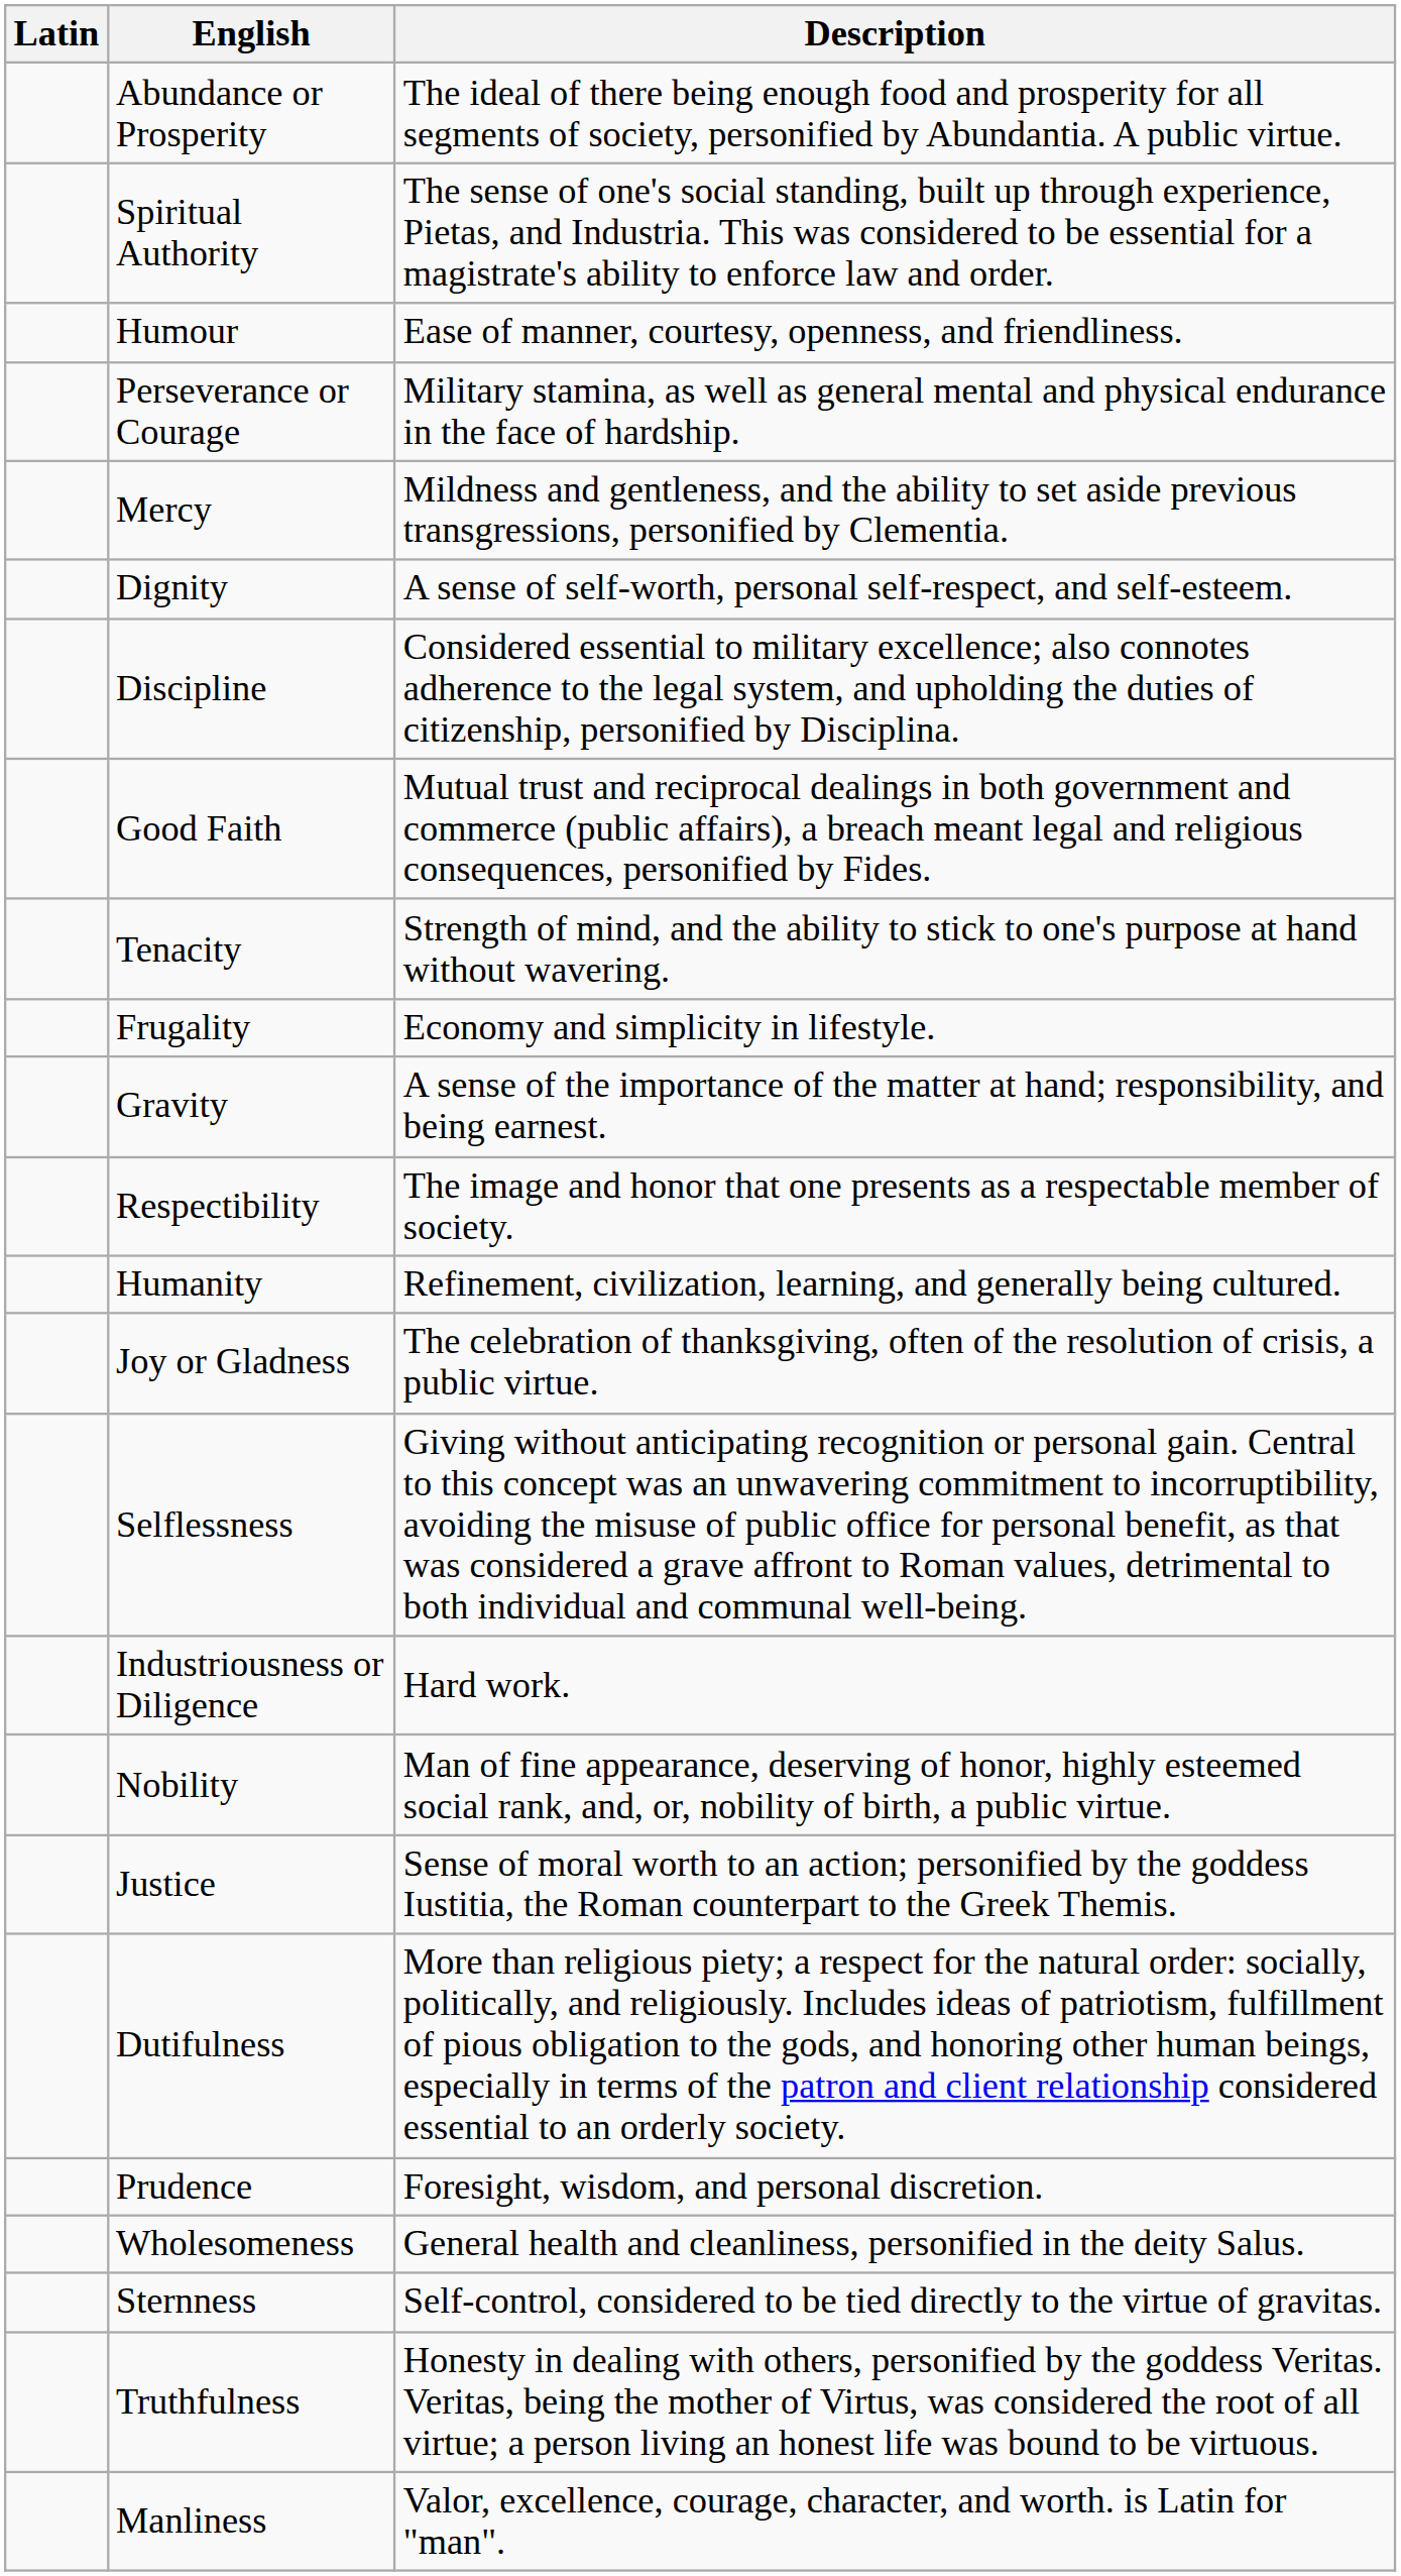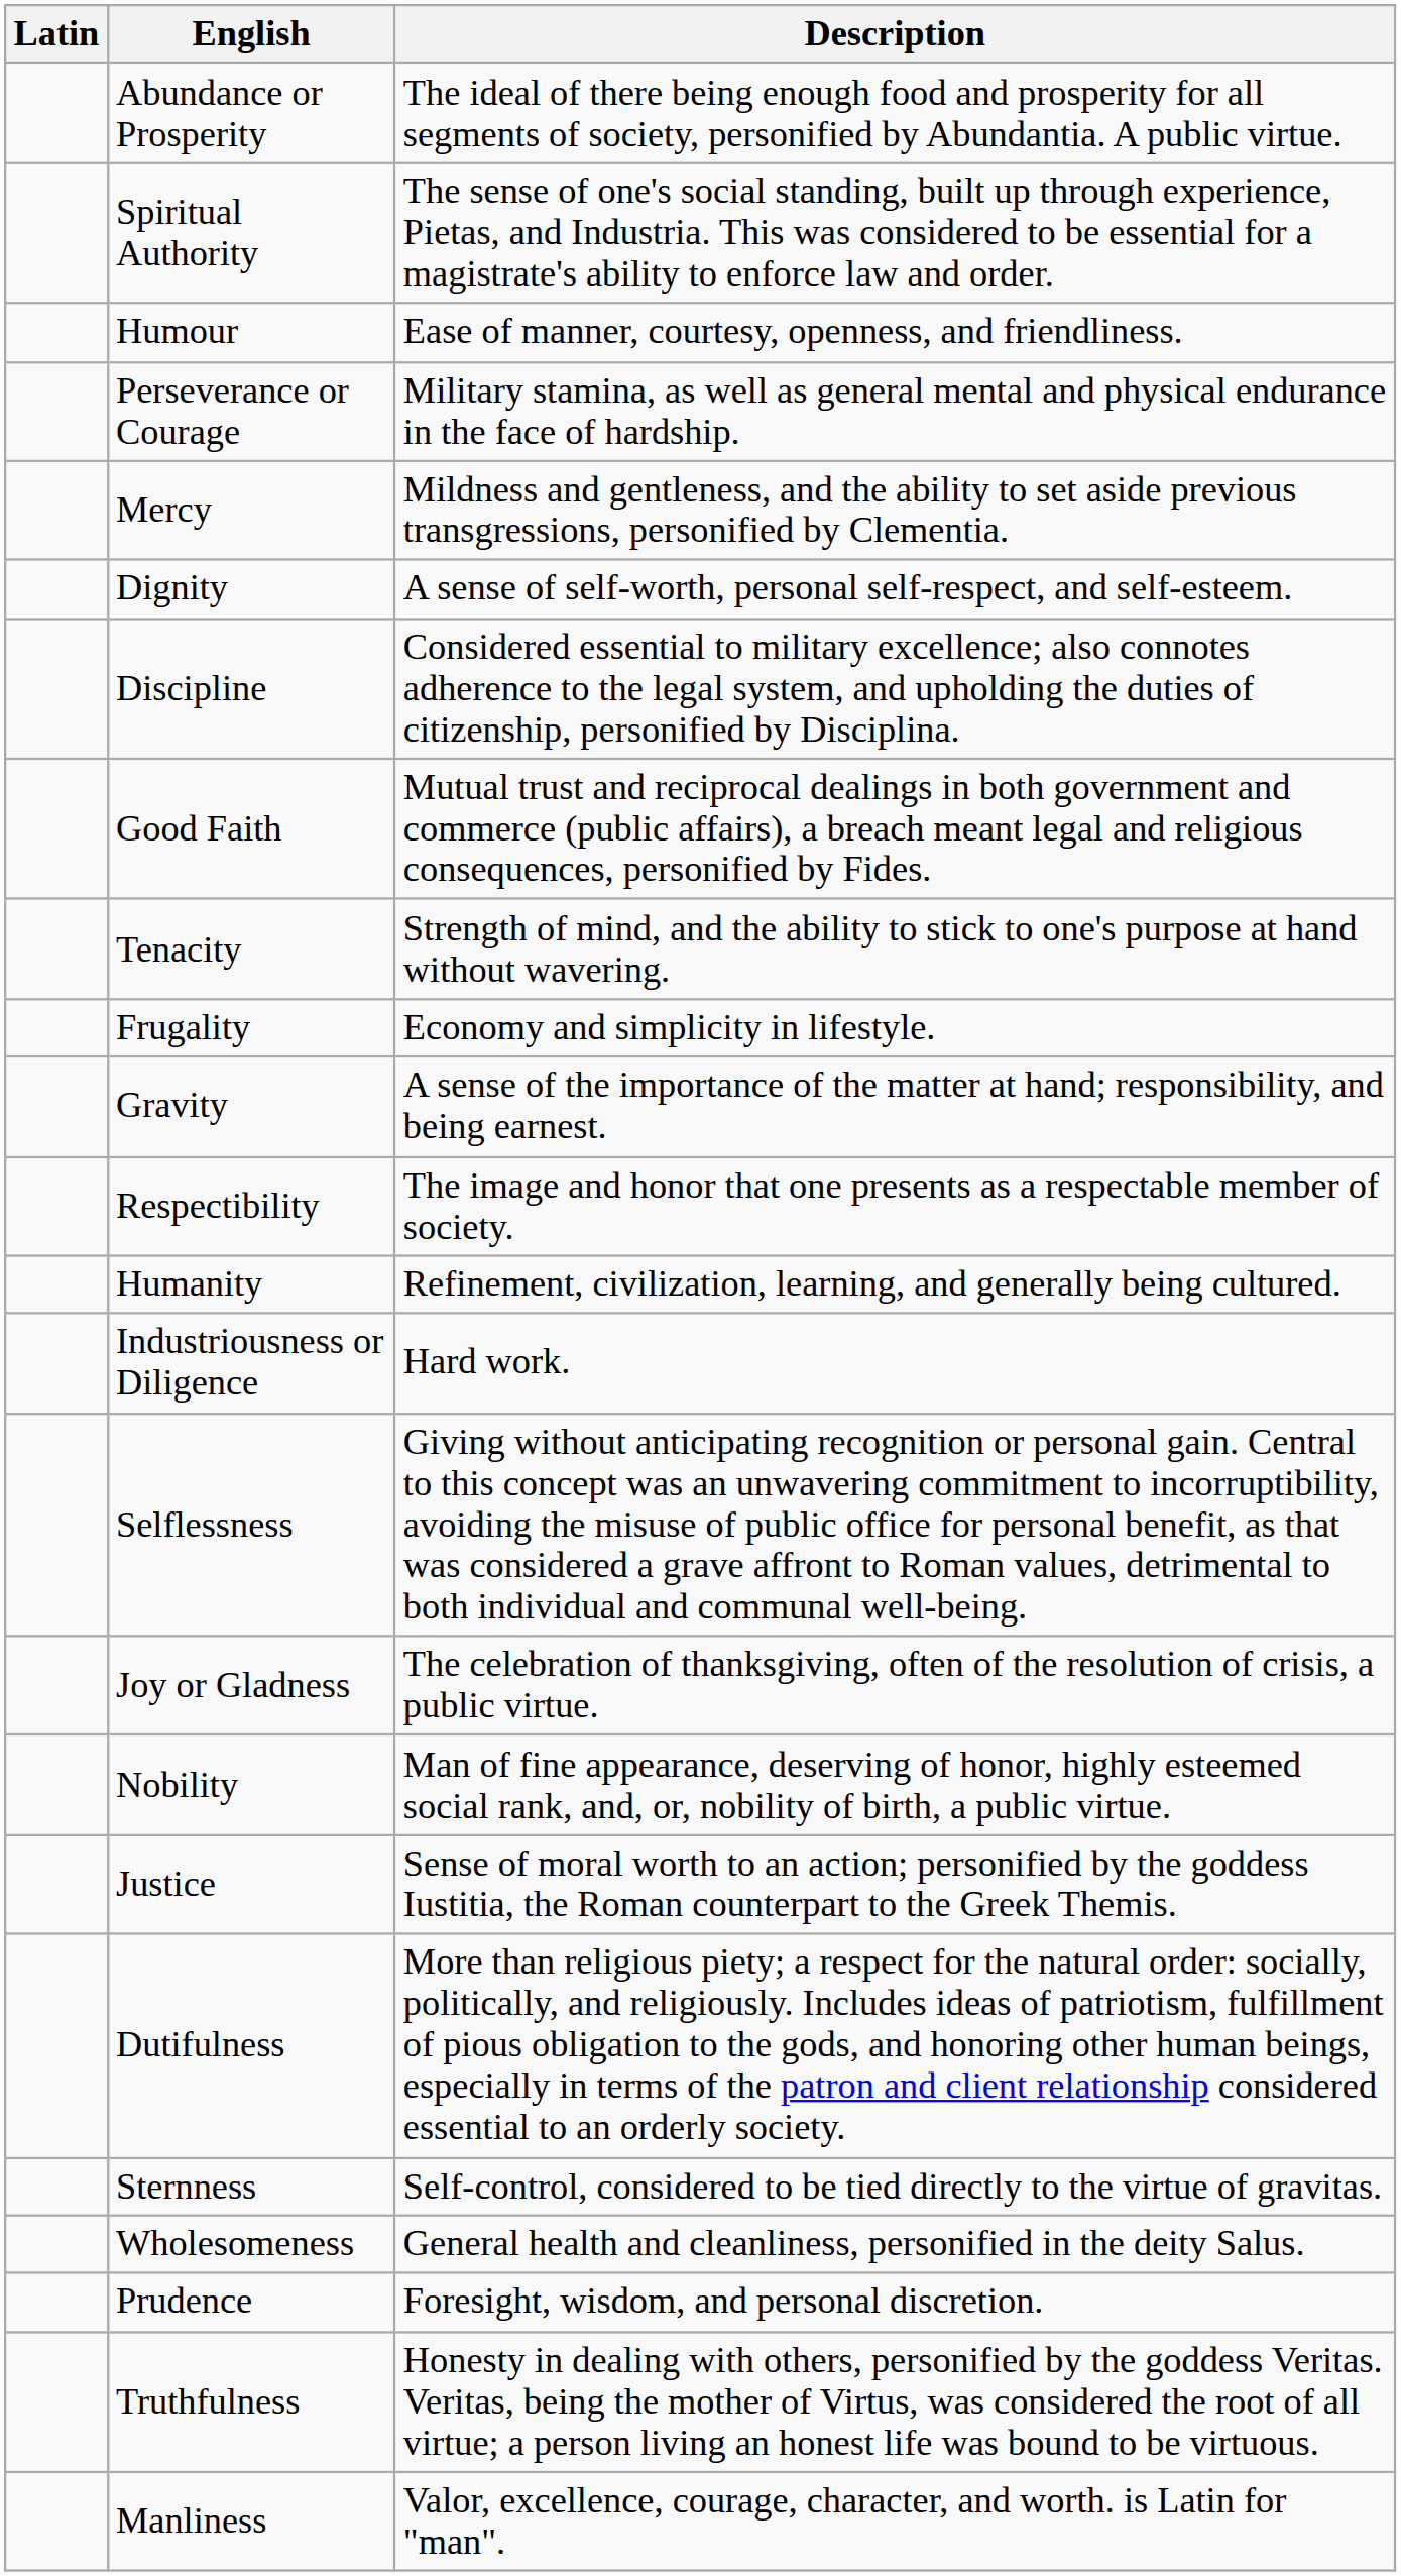rows swapped: Industriousness or Diligence <-> Joy or Gladness
rows swapped: Prudence <-> Sternness
